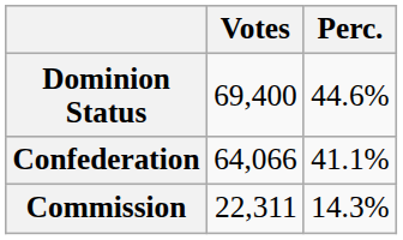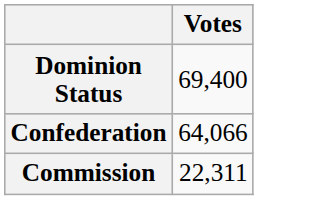- column: Perc. | 44.6% | 41.1% | 14.3%
